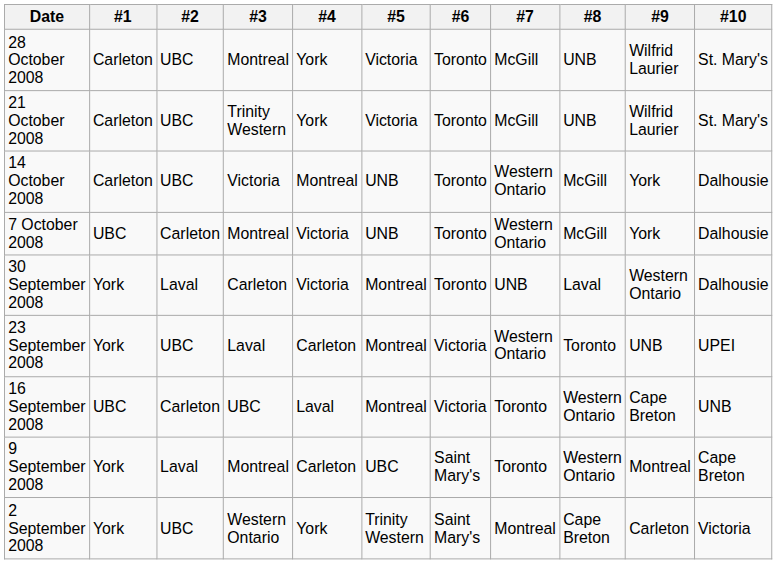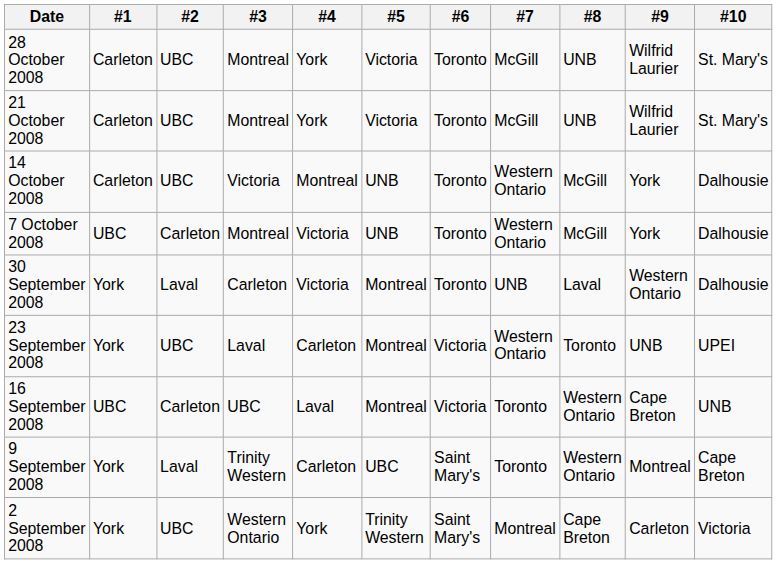21 October 2008 | #3: Trinity Western -> Montreal
9 September 2008 | #3: Montreal -> Trinity Western
